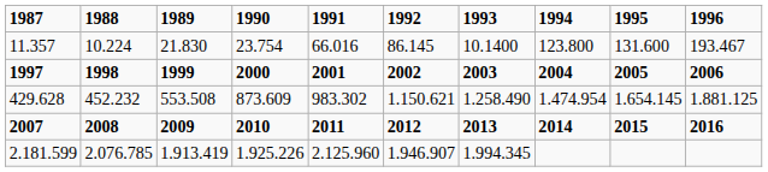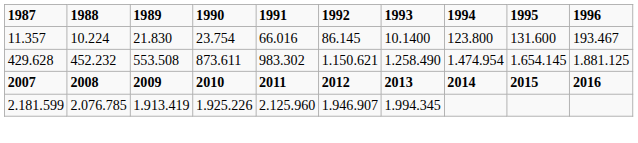- row: 1997 | 1998 | 1999 | 2000 | 2001 | 2002 | 2003 | 2004 | 2005 | 2006
429.628 | 1990: 873.609 -> 873.611
